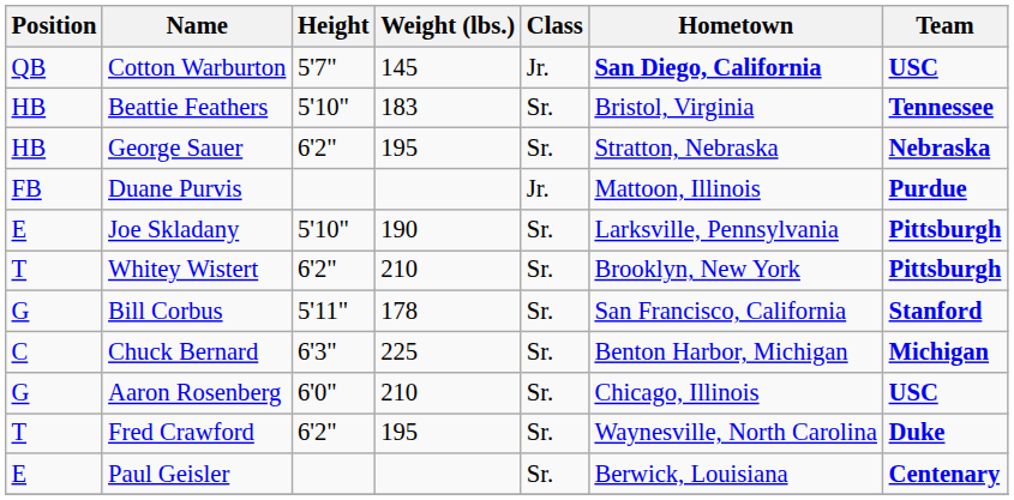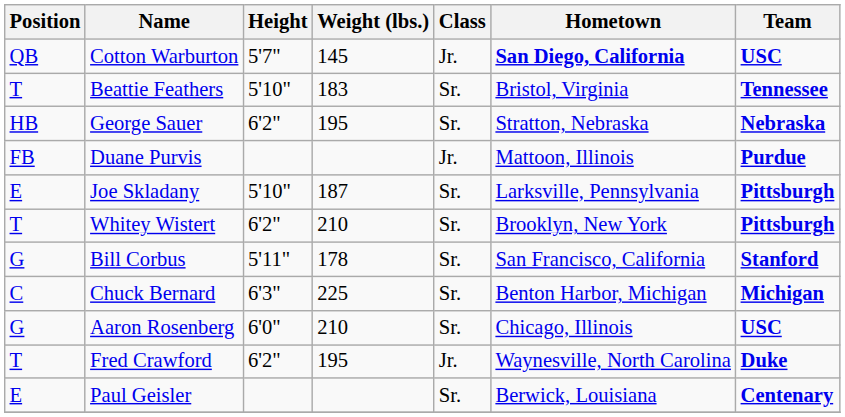Beattie Feathers | Position: HB -> T
Joe Skladany | Weight (lbs.): 190 -> 187
Fred Crawford | Class: Sr. -> Jr.
